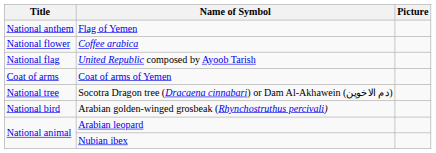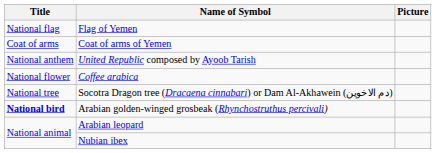Flag of Yemen | Title: National anthem -> National flag
rows swapped: Coat of arms of Yemen <-> Coffee arabica
United Republic composed by Ayoob Tarish | Title: National flag -> National anthem
Arabian golden-winged grosbeak (Rhynchostruthus percivali) | Title: normal -> bold
